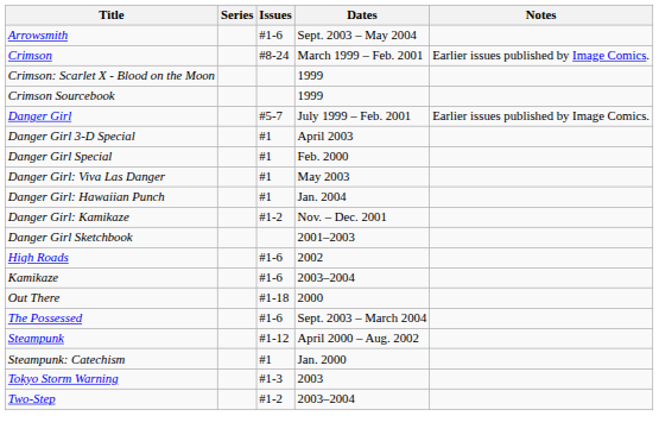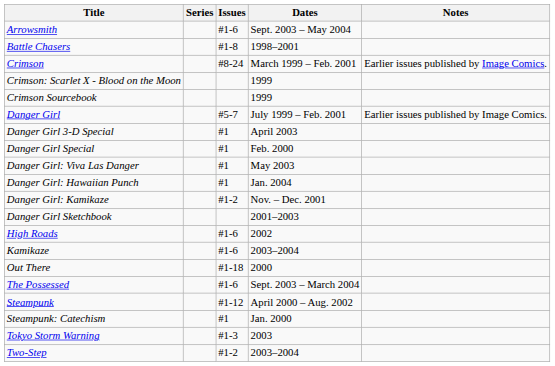+ row: Battle Chasers | #1-8 | 1998–2001
